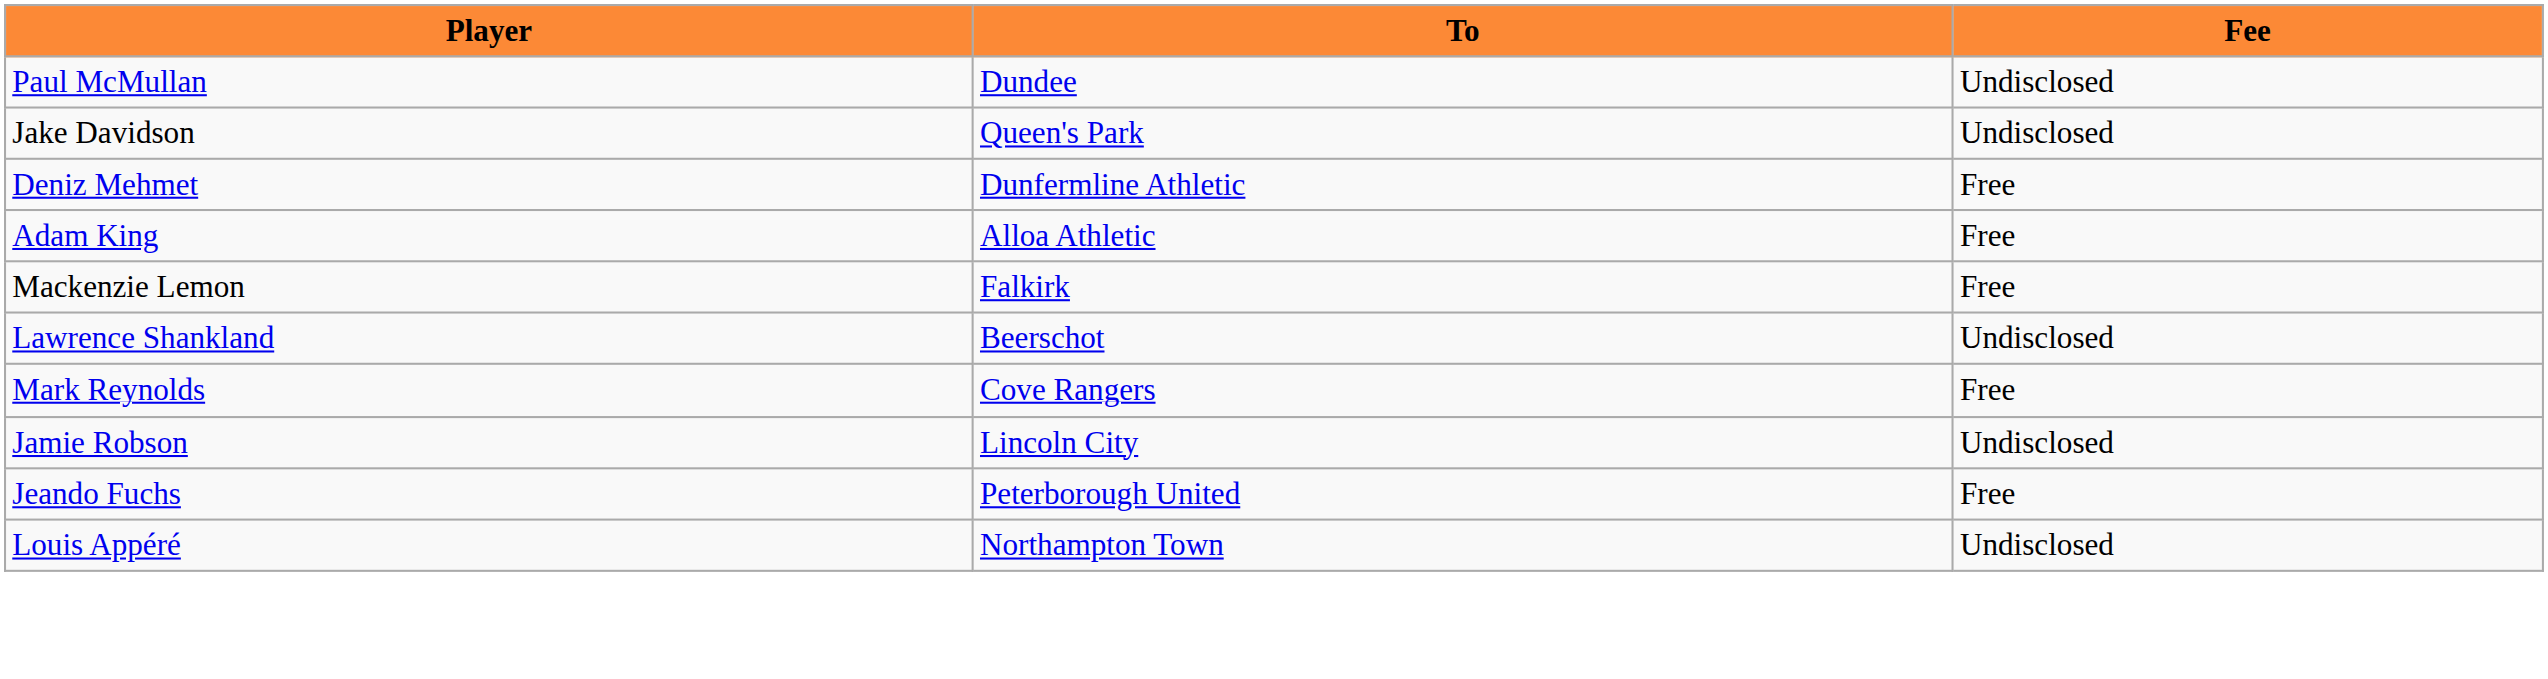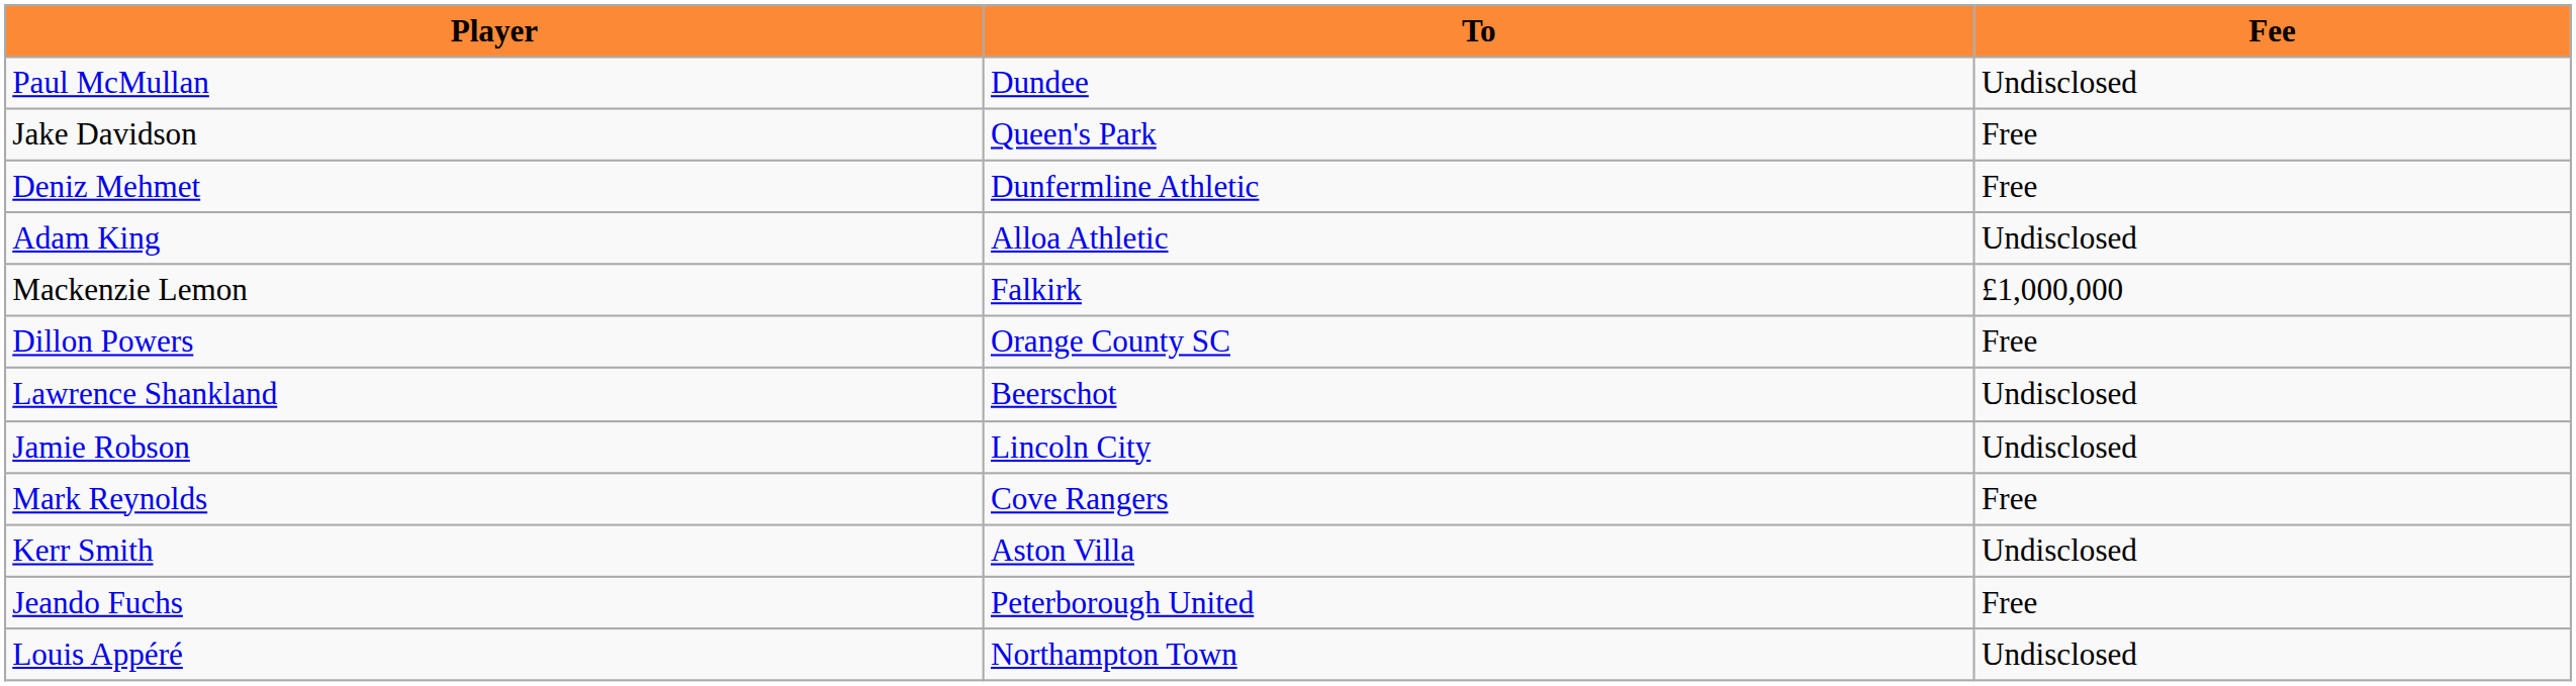Jake Davidson | Fee: Undisclosed -> Free
Adam King | Fee: Free -> Undisclosed
Mackenzie Lemon | Fee: Free -> £1,000,000
+ row: Dillon Powers | Orange County SC | Free
rows swapped: Jamie Robson <-> Mark Reynolds
+ row: Kerr Smith | Aston Villa | Undisclosed
